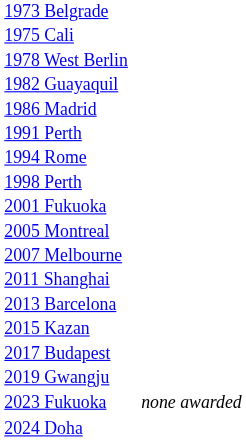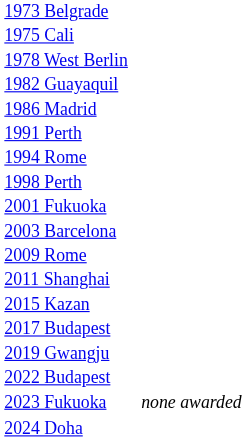+ row: 2003 Barcelona
- row: 2005 Montreal
- row: 2007 Melbourne
+ row: 2009 Rome
- row: 2013 Barcelona
+ row: 2022 Budapest
